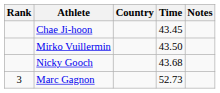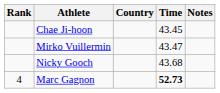Mirko Vuillermin | Time: 43.50 -> 43.47
Marc Gagnon | Rank: 3 -> 4
Marc Gagnon | Time: normal -> bold
